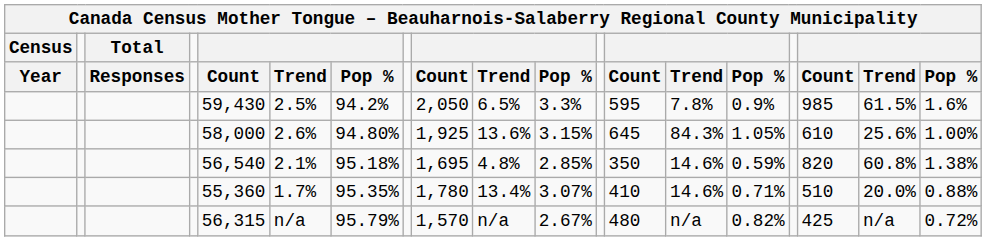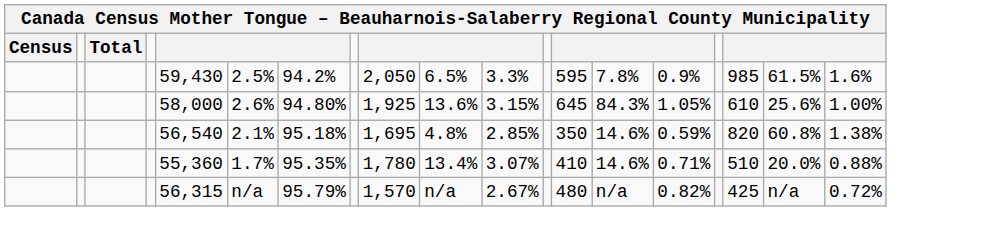- row: Year | Responses | Count | Trend | Pop % | Count | Trend | Pop % | Count | Trend | Pop % | Count | Trend | Pop %
